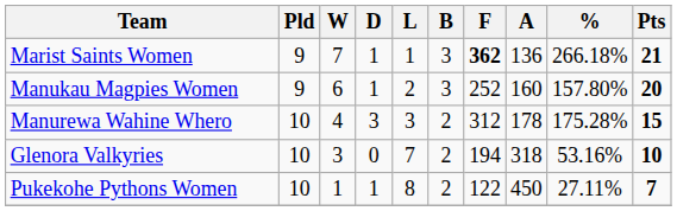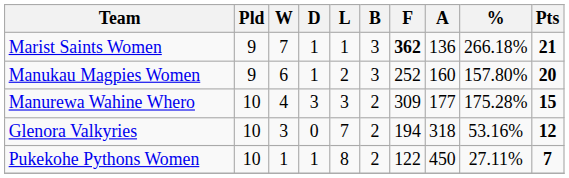Manurewa Wahine Whero | F: 312 -> 309
Manurewa Wahine Whero | A: 178 -> 177
Glenora Valkyries | Pts: 10 -> 12
